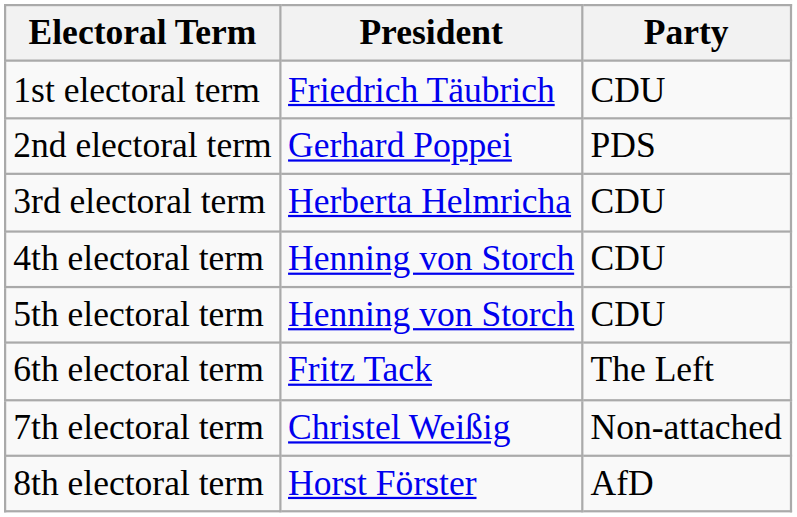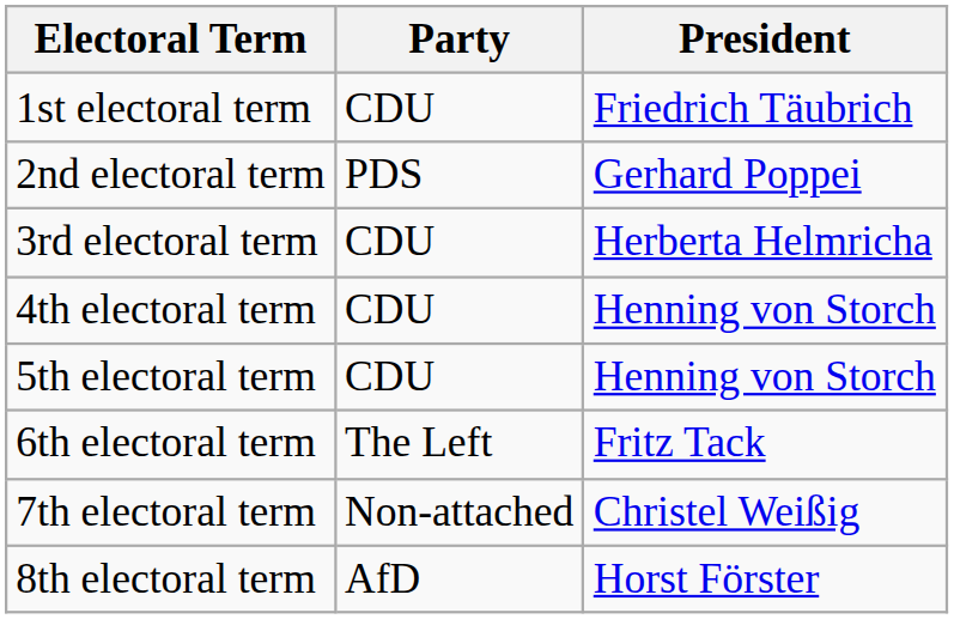columns swapped: President <-> Party
